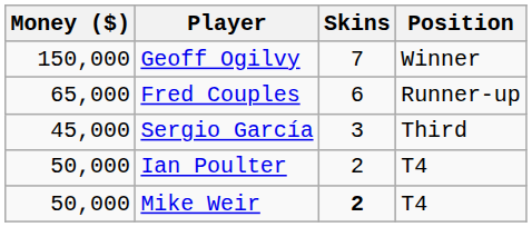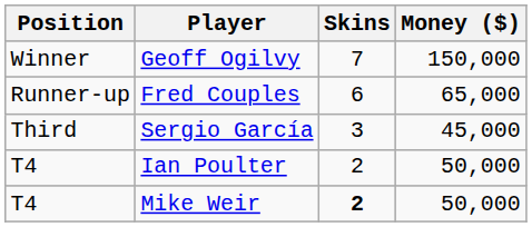columns swapped: Position <-> Money ($)
